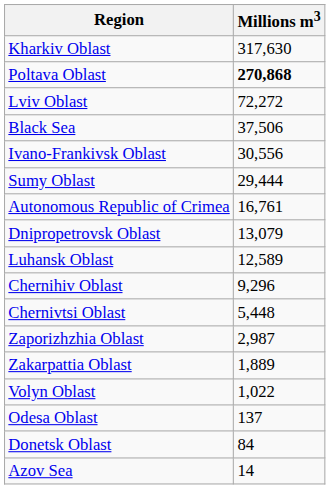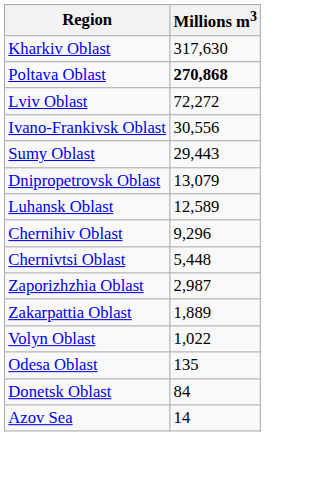- row: Black Sea | 37,506
Sumy Oblast | Millions m3: 29,444 -> 29,443
- row: Autonomous Republic of Crimea | 16,761
Odesa Oblast | Millions m3: 137 -> 135
